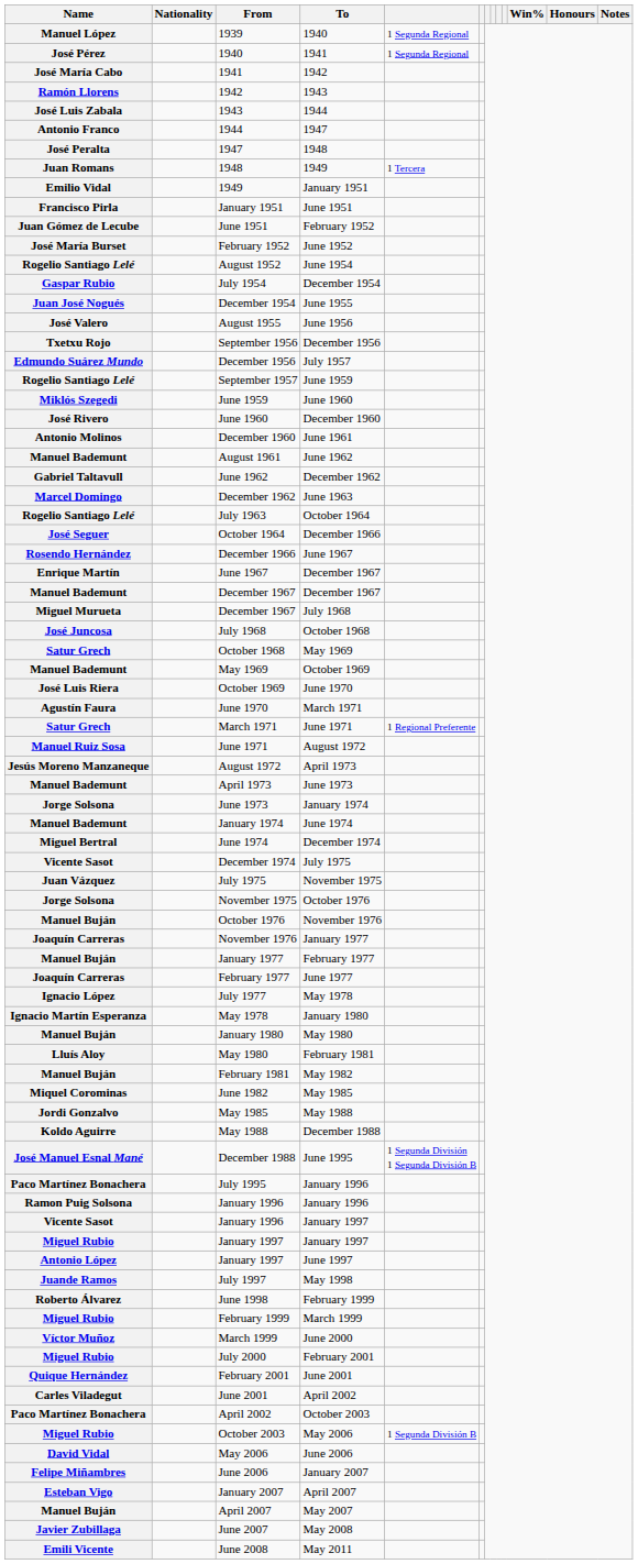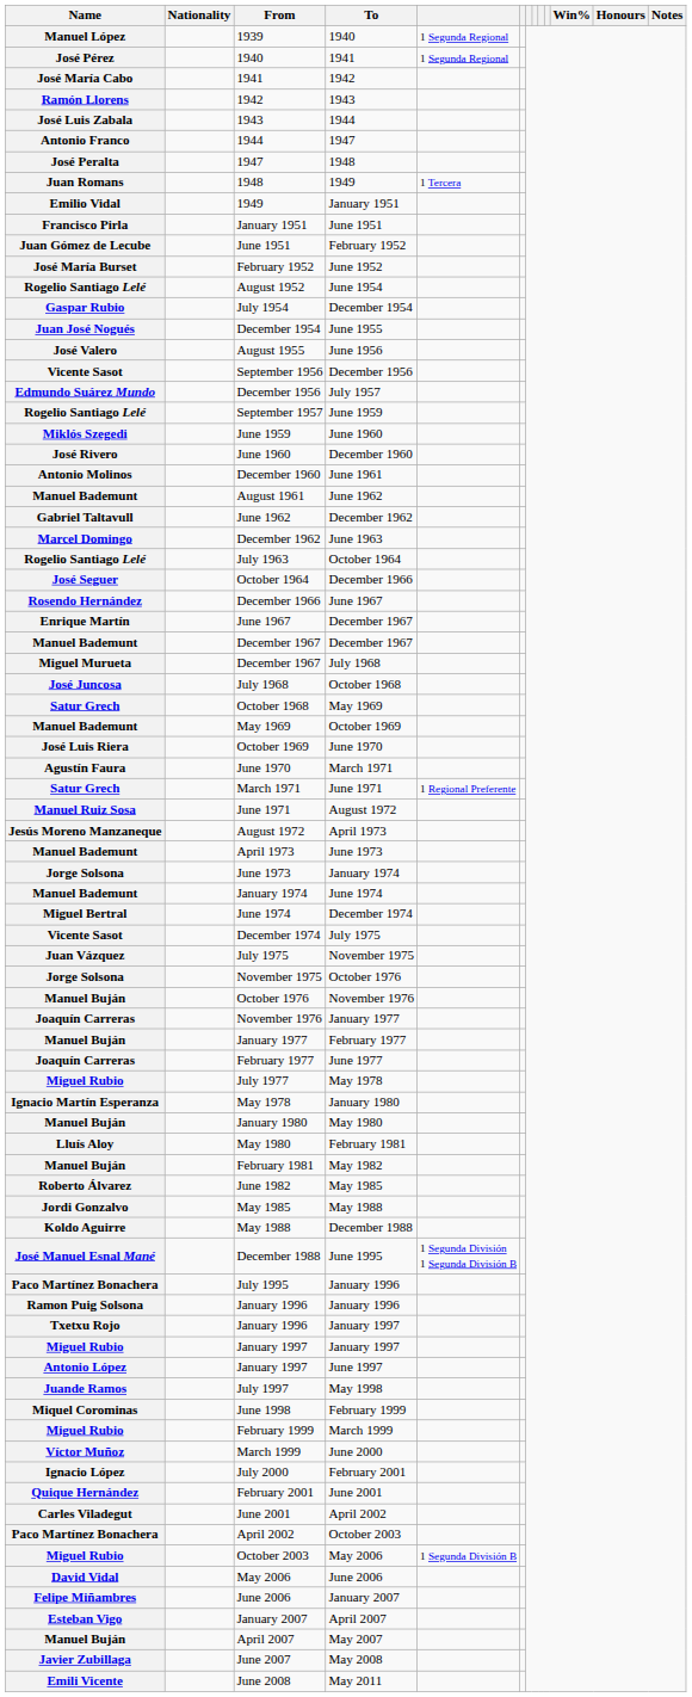September 1956 | Name: Txetxu Rojo -> Vicente Sasot
July 1977 | Name: Ignacio López -> Miguel Rubio
June 1982 | Name: Miquel Corominas -> Roberto Álvarez
January 1996 / January 1997 | Name: Vicente Sasot -> Txetxu Rojo
June 1998 | Name: Roberto Álvarez -> Miquel Corominas
July 2000 | Name: Miguel Rubio -> Ignacio López
